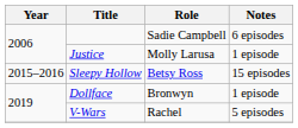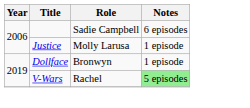- row: 2015–2016 | Sleepy Hollow | Betsy Ross | 15 episodes
V-Wars | Notes: no background -> lightgreen background
